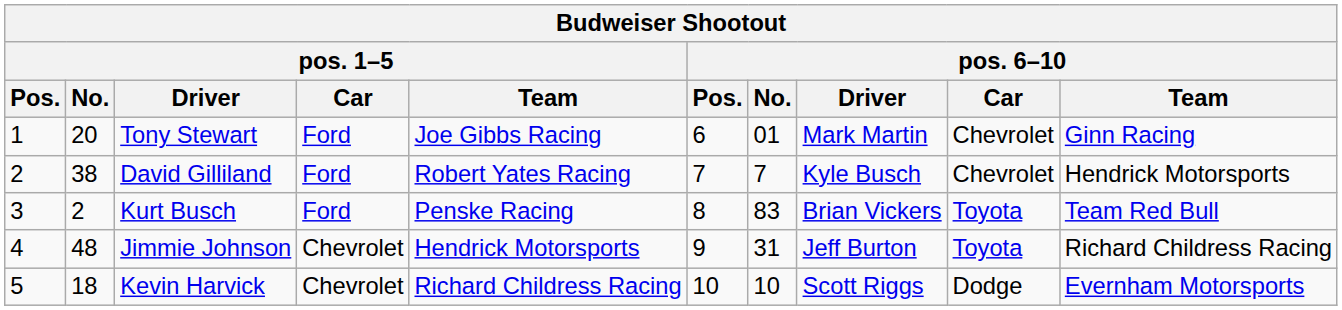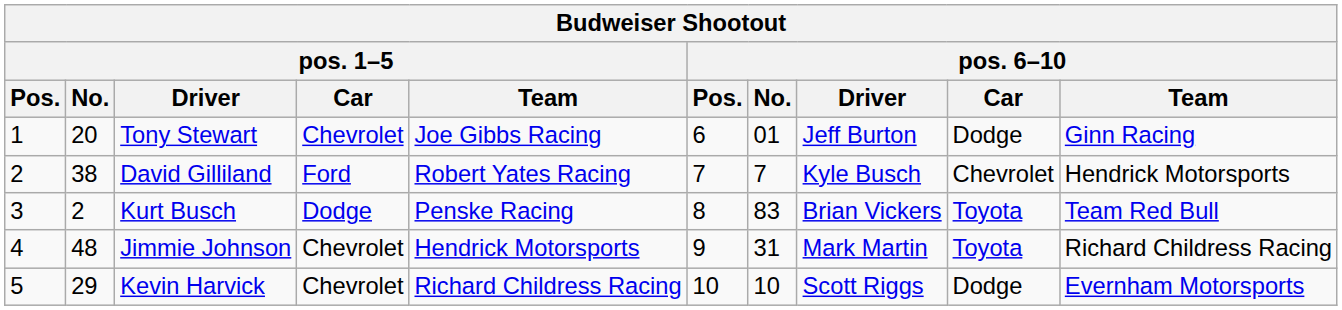Tony Stewart | pos. 1–5 / Car: Ford -> Chevrolet
Tony Stewart | pos. 6–10 / Driver: Mark Martin -> Jeff Burton
Tony Stewart | pos. 6–10 / Car: Chevrolet -> Dodge
Kurt Busch | pos. 1–5 / Car: Ford -> Dodge
Jimmie Johnson | pos. 6–10 / Driver: Jeff Burton -> Mark Martin
Kevin Harvick | pos. 1–5 / No.: 18 -> 29
